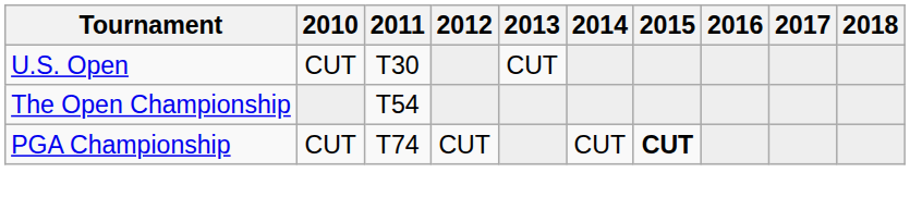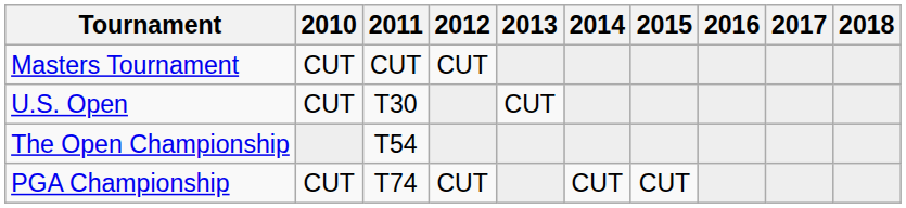+ row: Masters Tournament | CUT | CUT | CUT
PGA Championship | 2015: bold -> normal
